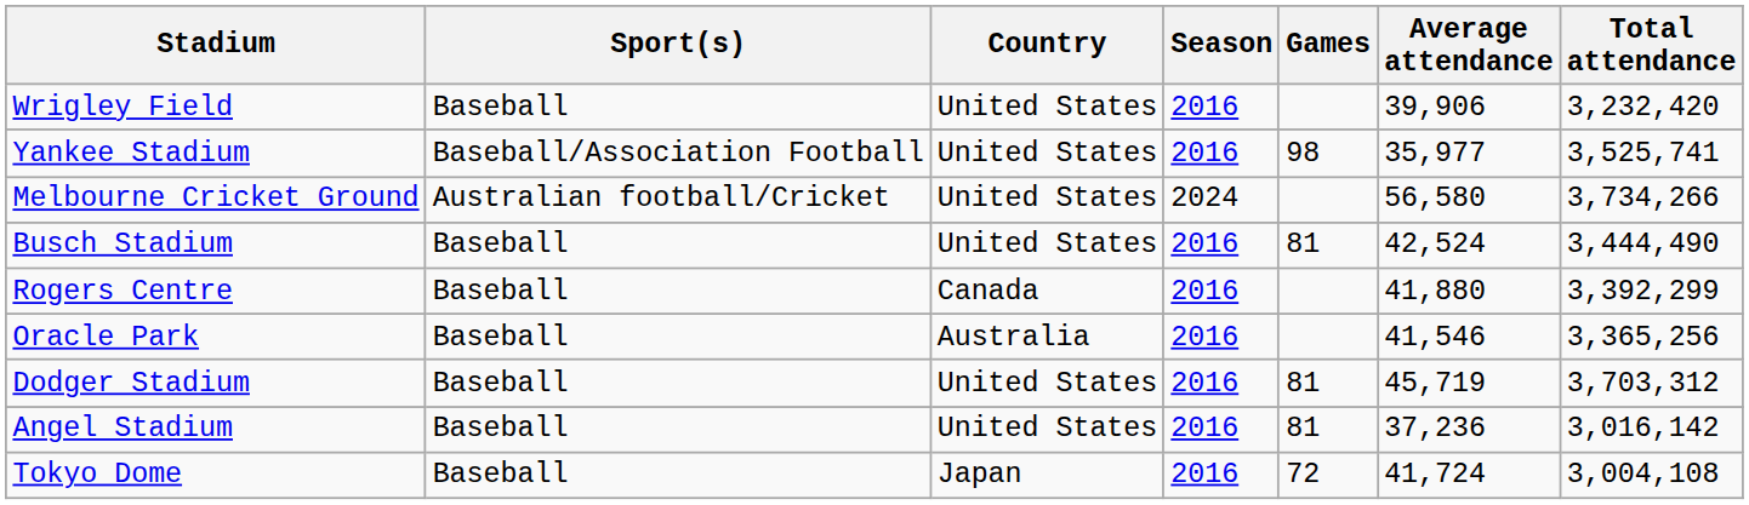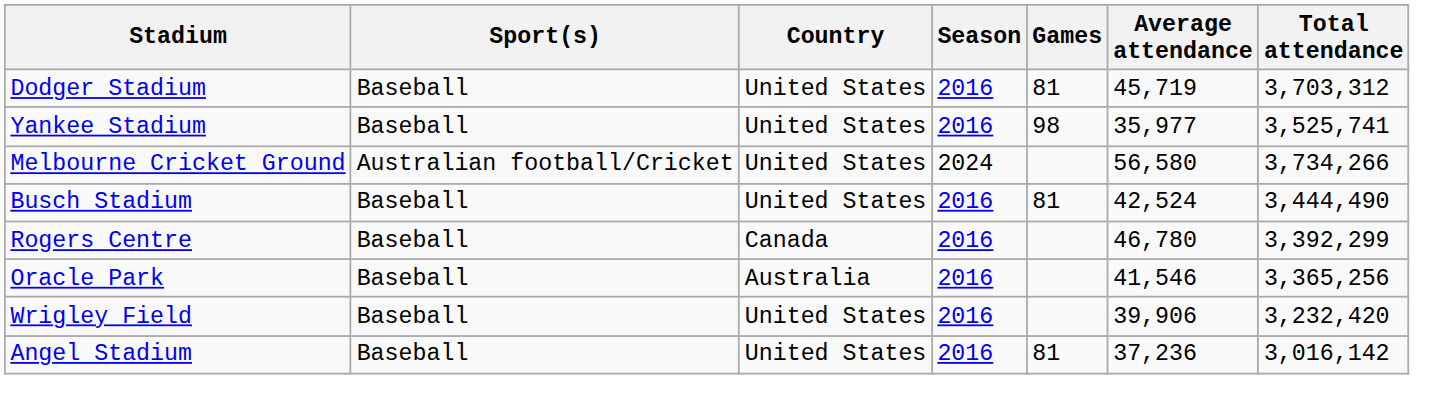rows swapped: Dodger Stadium <-> Wrigley Field
Yankee Stadium | Sport(s): Baseball/Association Football -> Baseball
Rogers Centre | Average attendance: 41,880 -> 46,780
- row: Tokyo Dome | Baseball | Japan | 2016 | 72 | 41,724 | 3,004,108
